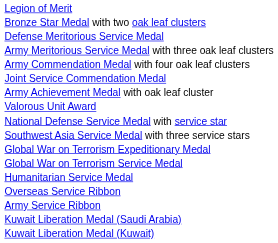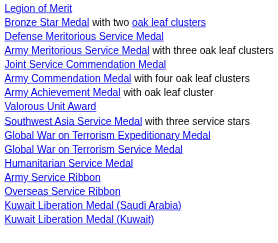rows swapped: Joint Service Commendation Medal <-> Army Commendation Medal with four oak leaf clusters
- row: National Defense Service Medal with service star
rows swapped: Army Service Ribbon <-> Overseas Service Ribbon
